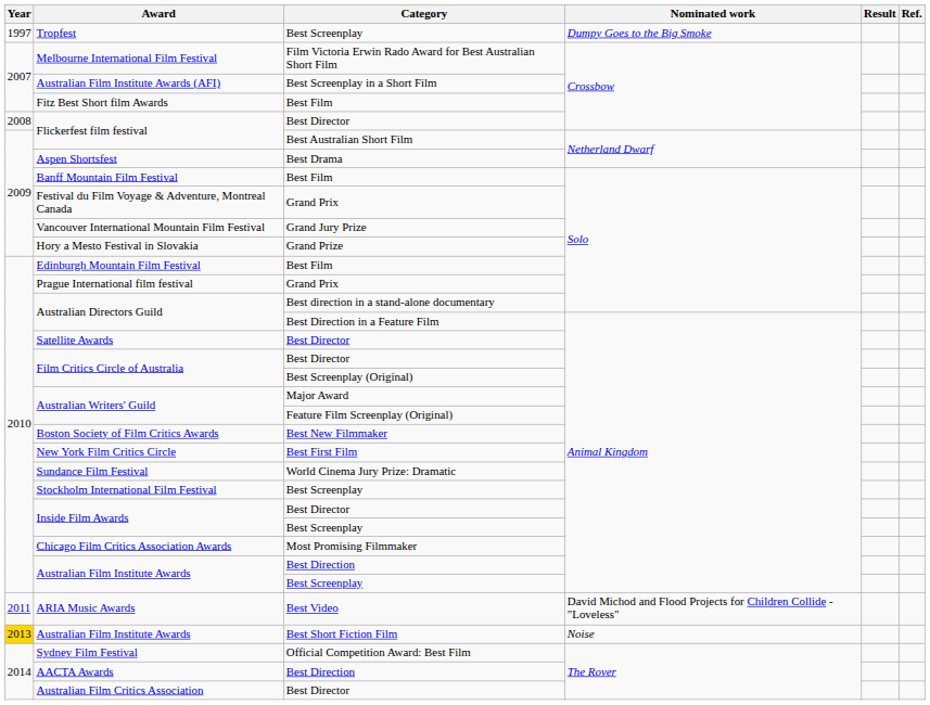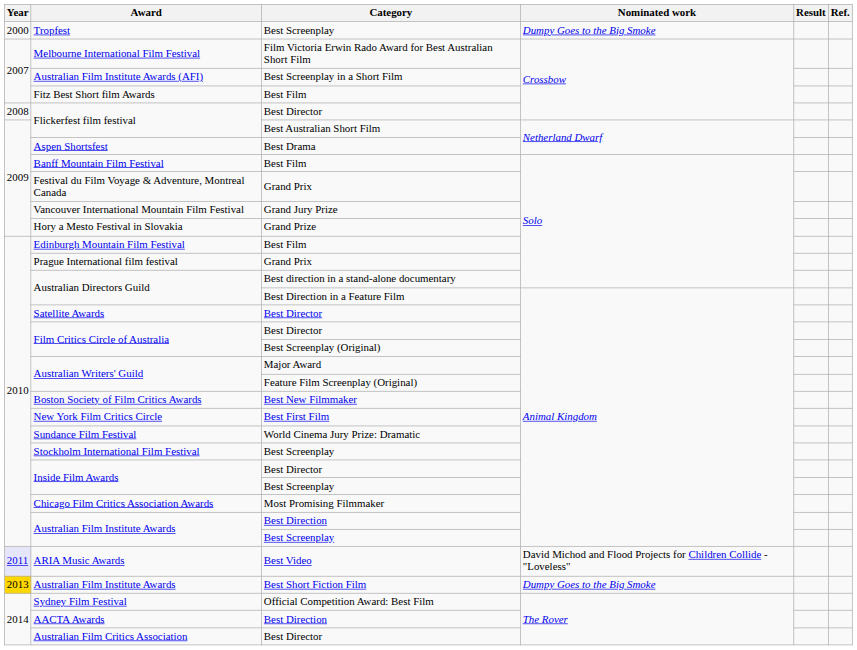Tropfest | Year: 1997 -> 2000
ARIA Music Awards | Year: no background -> lavender background
Australian Film Institute Awards / Best Short Fiction Film | Nominated work: Noise -> Dumpy Goes to the Big Smoke
